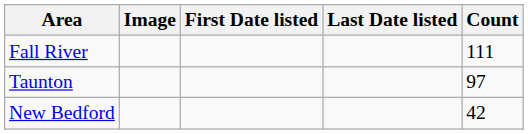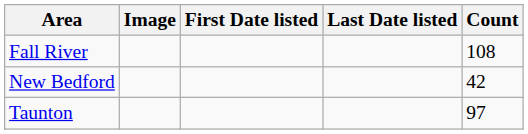Fall River | Count: 111 -> 108
rows swapped: New Bedford <-> Taunton
